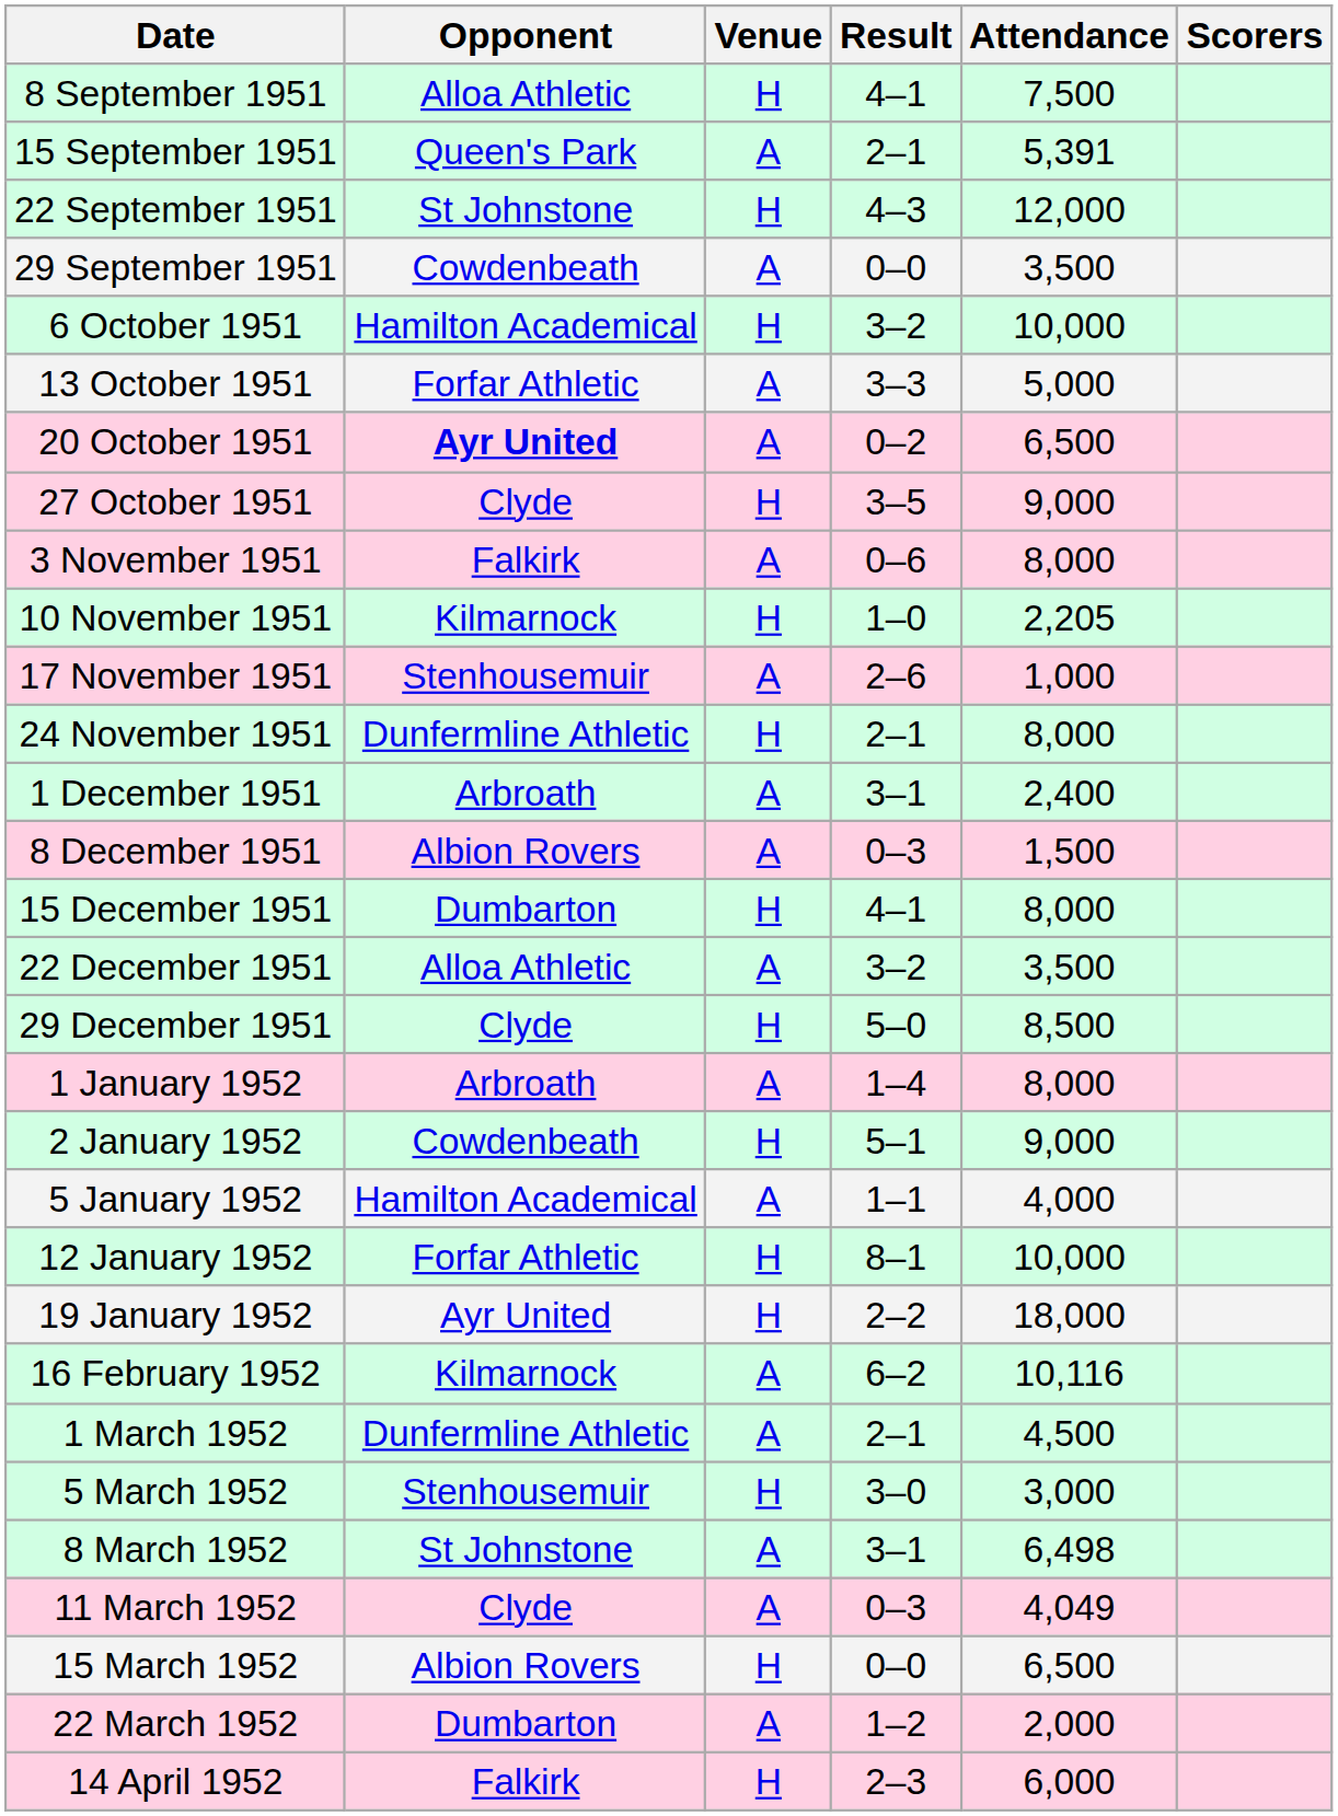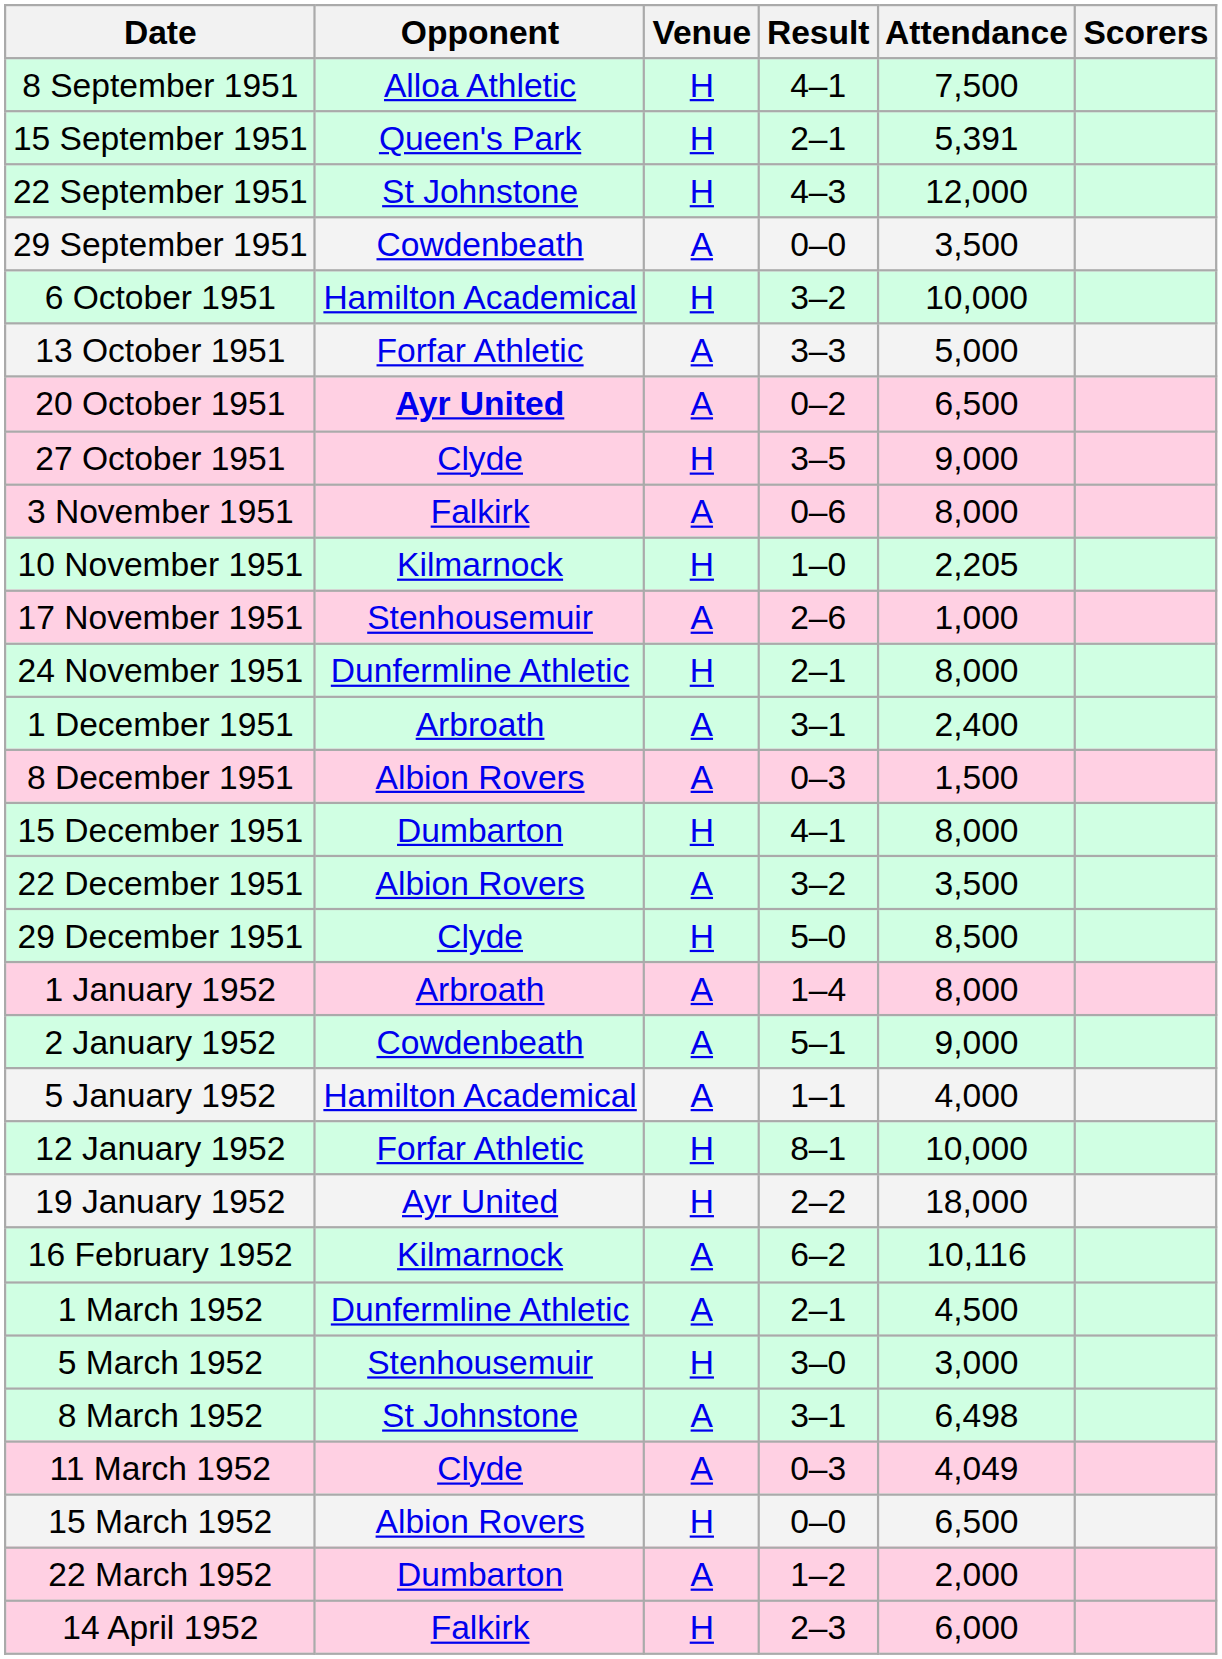15 September 1951 | Venue: A -> H
22 December 1951 | Opponent: Alloa Athletic -> Albion Rovers
2 January 1952 | Venue: H -> A
